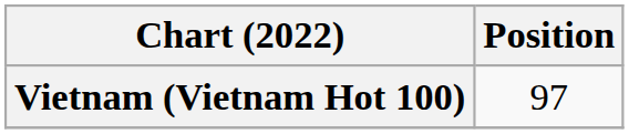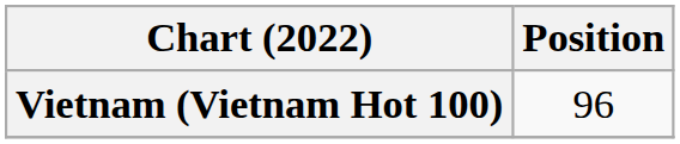Vietnam (Vietnam Hot 100) | Position: 97 -> 96
